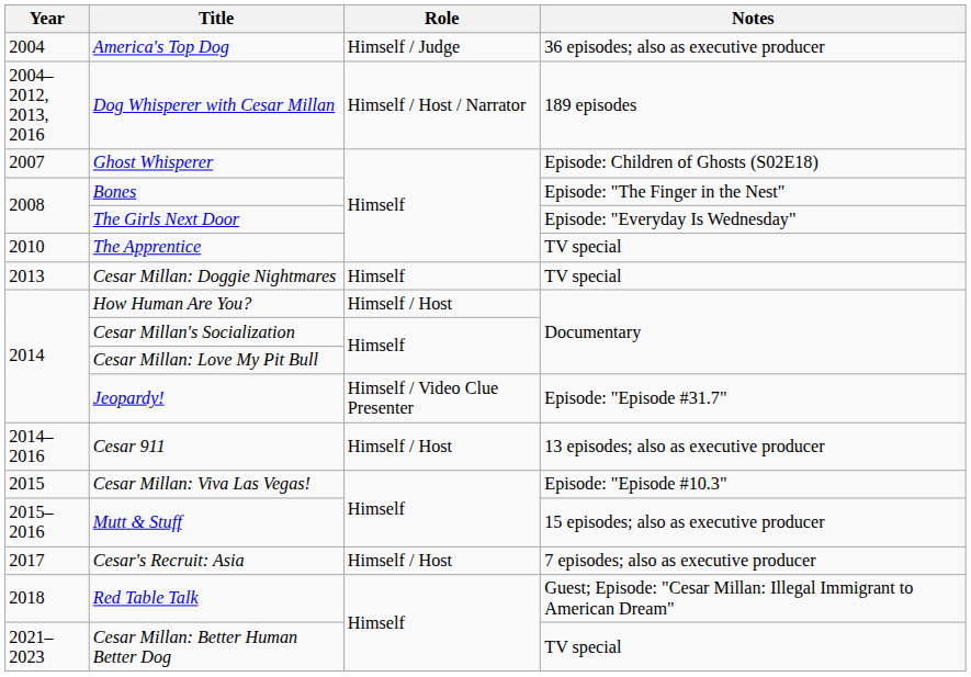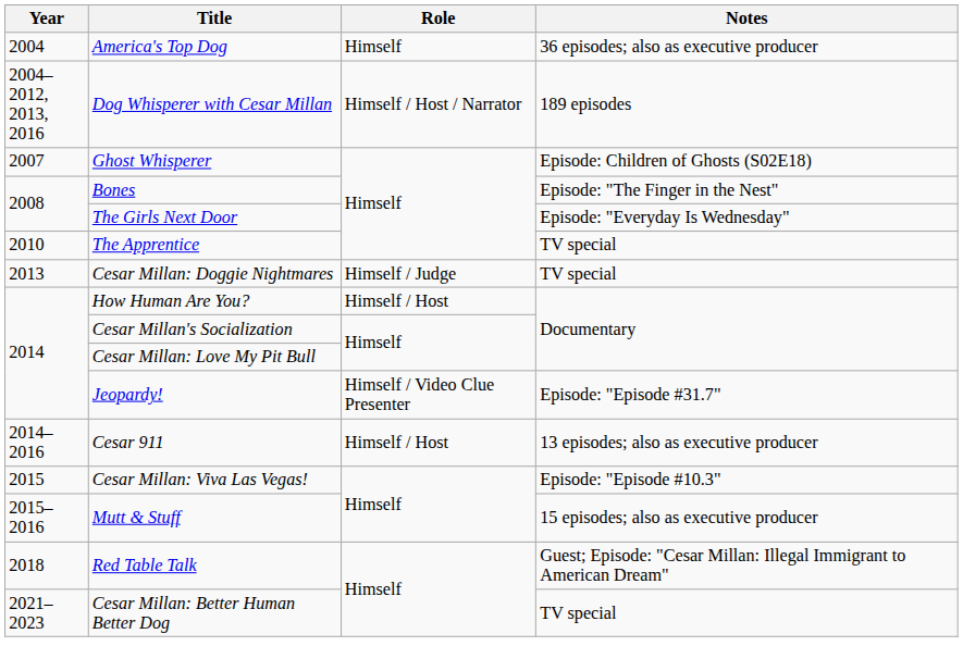America's Top Dog | Role: Himself / Judge -> Himself
Cesar Millan: Doggie Nightmares | Role: Himself -> Himself / Judge
- row: 2017 | Cesar's Recruit: Asia | Himself / Host | 7 episodes; also as executive producer
